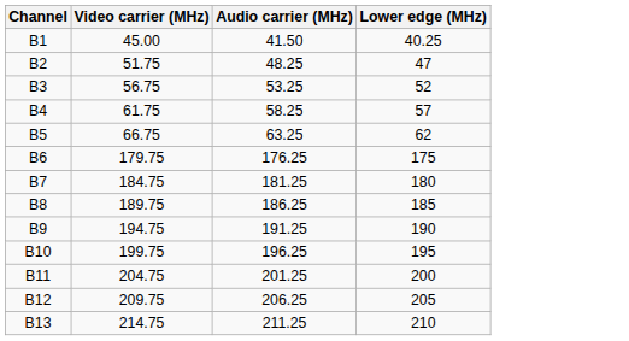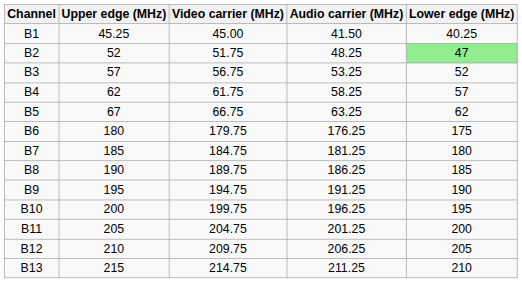+ column: Upper edge (MHz) | 45.25 | 52 | 57 | 62 | 67 | 180 | 185 | 190 | 195 | 200 | 205 | 210 | 215
B2 | Lower edge (MHz): no background -> lightgreen background
